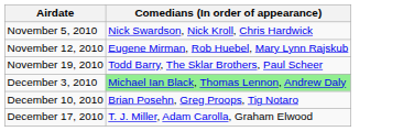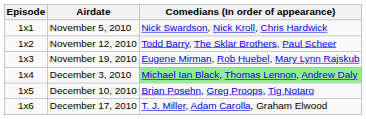+ column: Episode | 1x1 | 1x2 | 1x3 | 1x4 | 1x5 | 1x6
November 12, 2010 | Comedians (In order of appearance): Eugene Mirman, Rob Huebel, Mary Lynn Rajskub -> Todd Barry, The Sklar Brothers, Paul Scheer
November 19, 2010 | Comedians (In order of appearance): Todd Barry, The Sklar Brothers, Paul Scheer -> Eugene Mirman, Rob Huebel, Mary Lynn Rajskub
